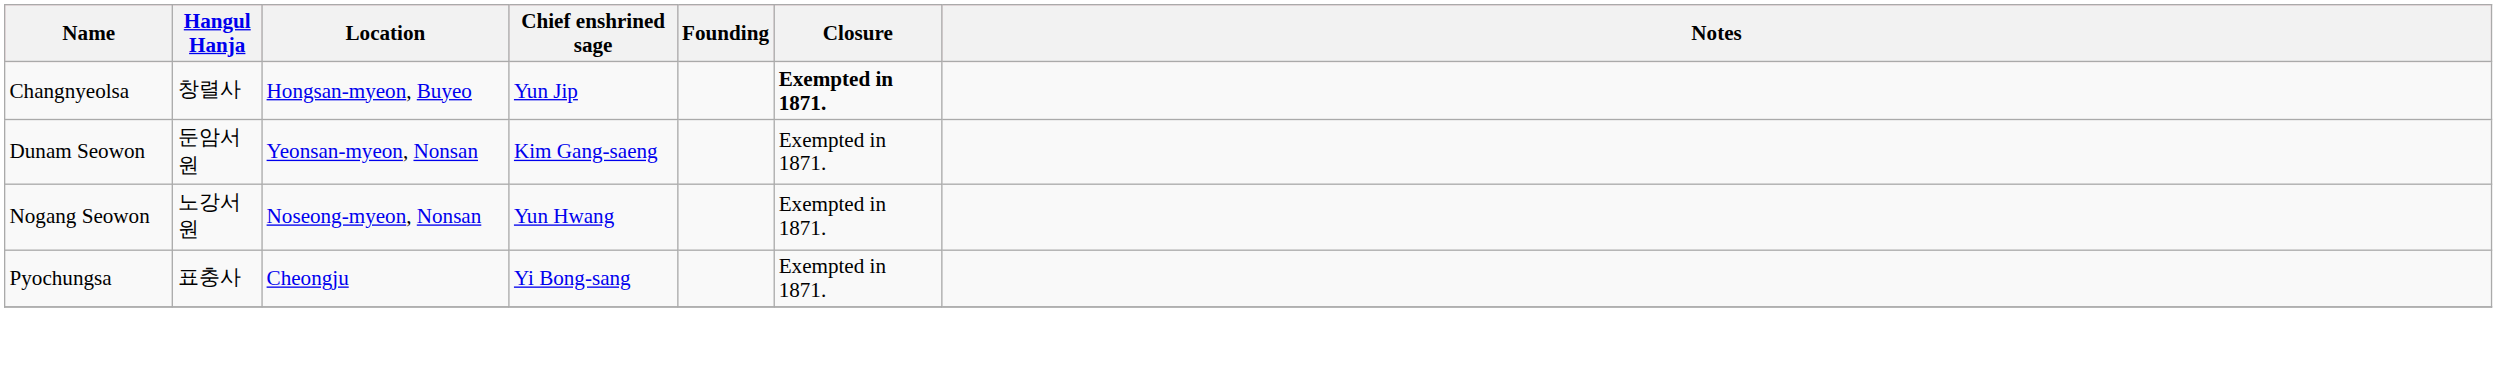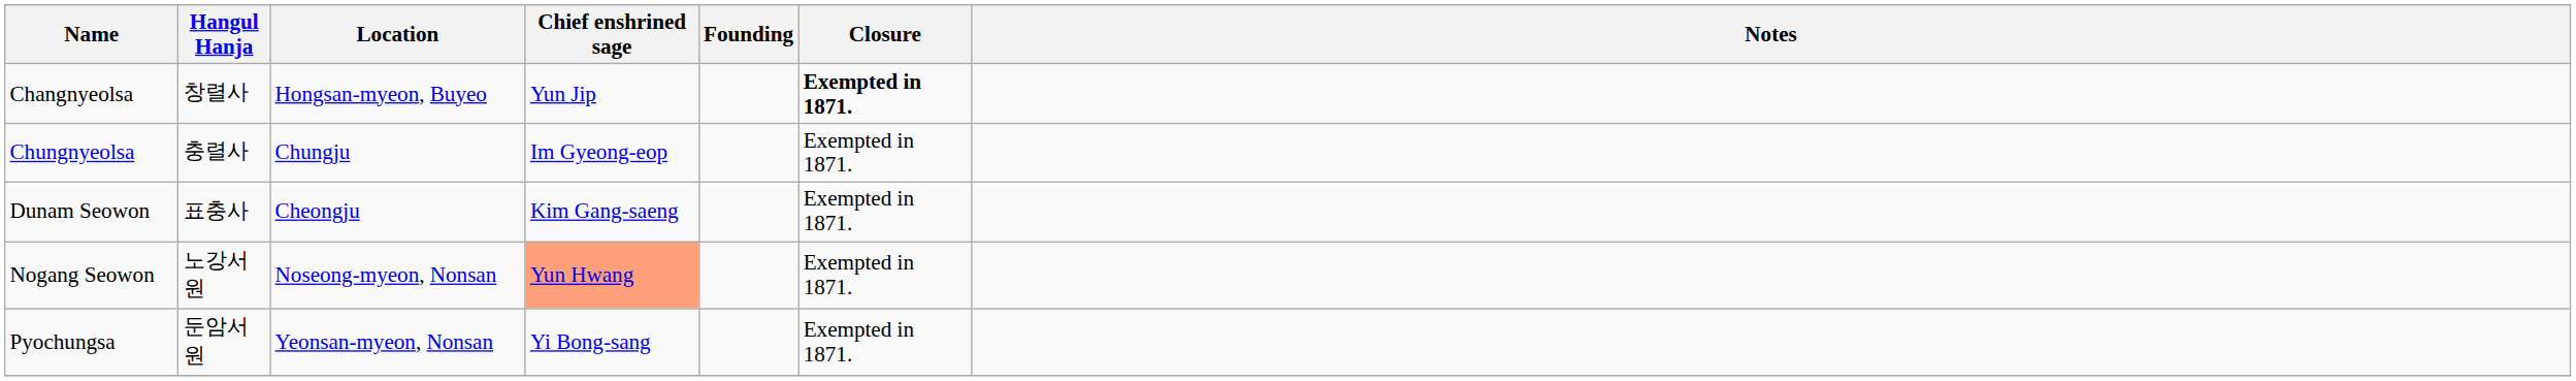+ row: Chungnyeolsa | 충렬사 | Chungju | Im Gyeong-eop | Exempted in 1871.
Dunam Seowon | Hangul Hanja: 둔암서원 -> 표충사
Dunam Seowon | Location: Yeonsan-myeon, Nonsan -> Cheongju
Nogang Seowon | Chief enshrined sage: no background -> lightsalmon background
Pyochungsa | Hangul Hanja: 표충사 -> 둔암서원
Pyochungsa | Location: Cheongju -> Yeonsan-myeon, Nonsan
